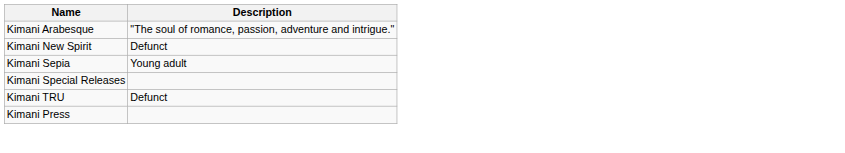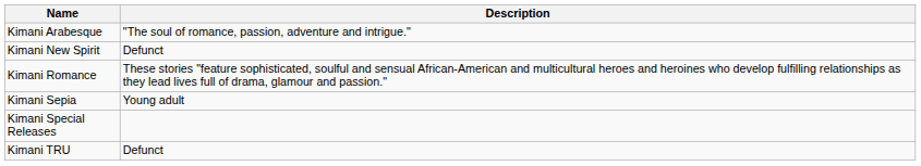+ row: Kimani Romance | These stories "feature sophisticated, soulful and sensual African-American and multicultural heroes and heroines who develop fulfilling relationships as they lead lives full of drama, glamour and passion."
- row: Kimani Press
